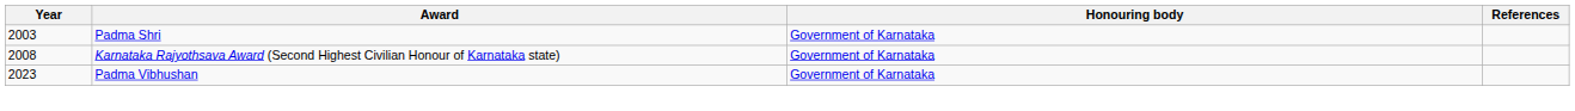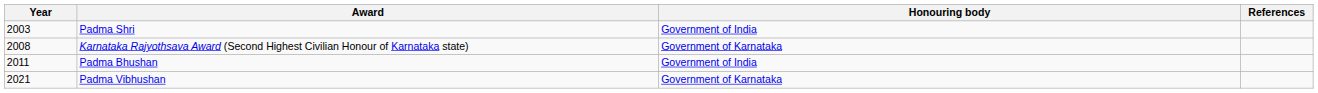Padma Shri | Honouring body: Government of Karnataka -> Government of India
+ row: 2011 | Padma Bhushan | Government of India
Padma Vibhushan | Year: 2023 -> 2021
